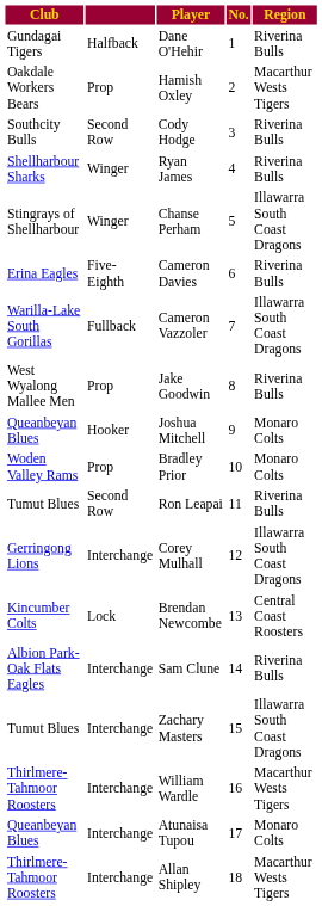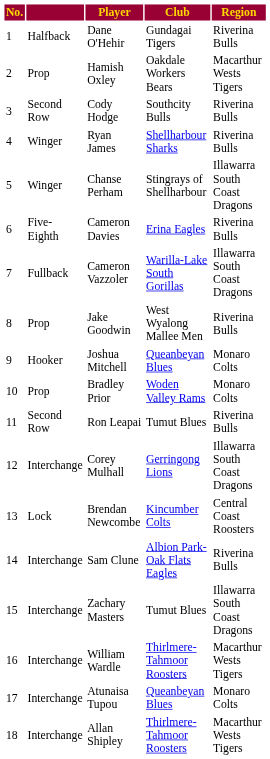columns swapped: No. <-> Club
